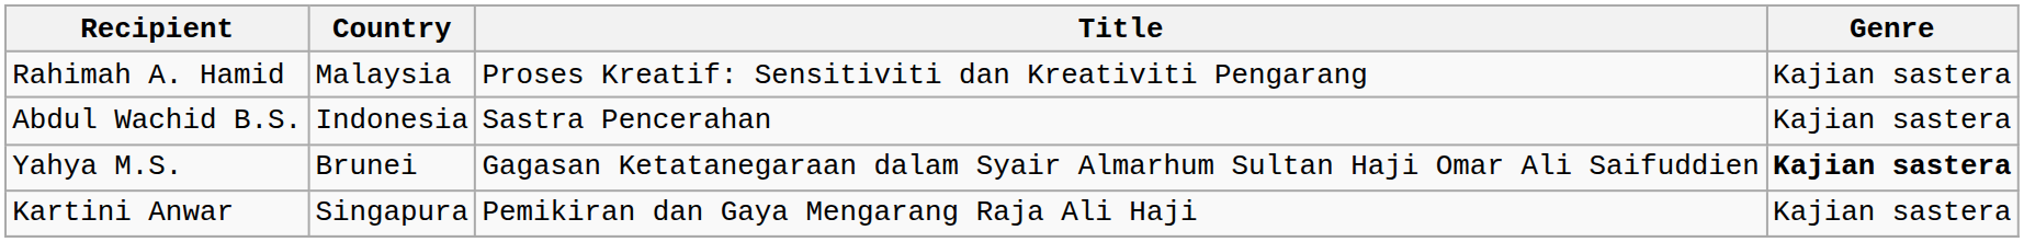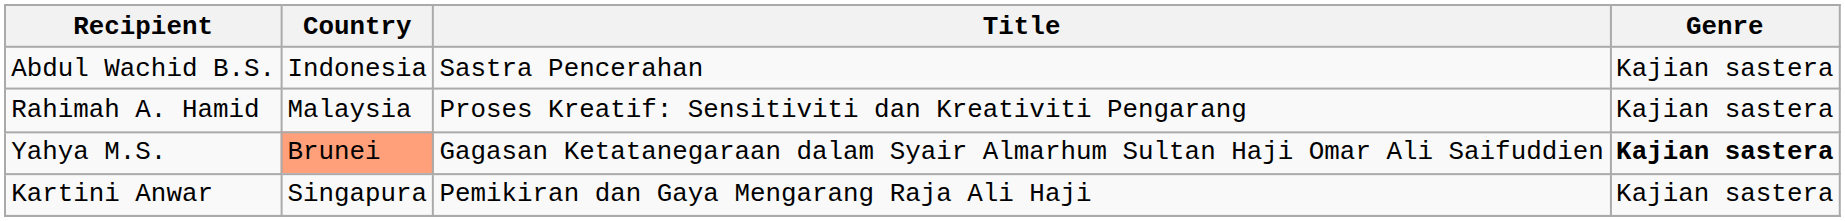rows swapped: Rahimah A. Hamid <-> Abdul Wachid B.S.
Yahya M.S. | Country: no background -> lightsalmon background
